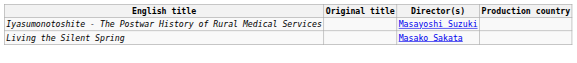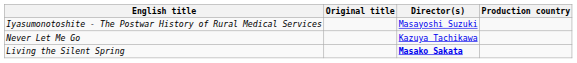+ row: Never Let Me Go | Kazuya Tachikawa
Living the Silent Spring | Director(s): normal -> bold
